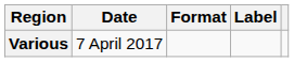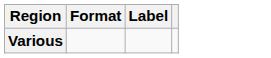- column: Date | 7 April 2017
